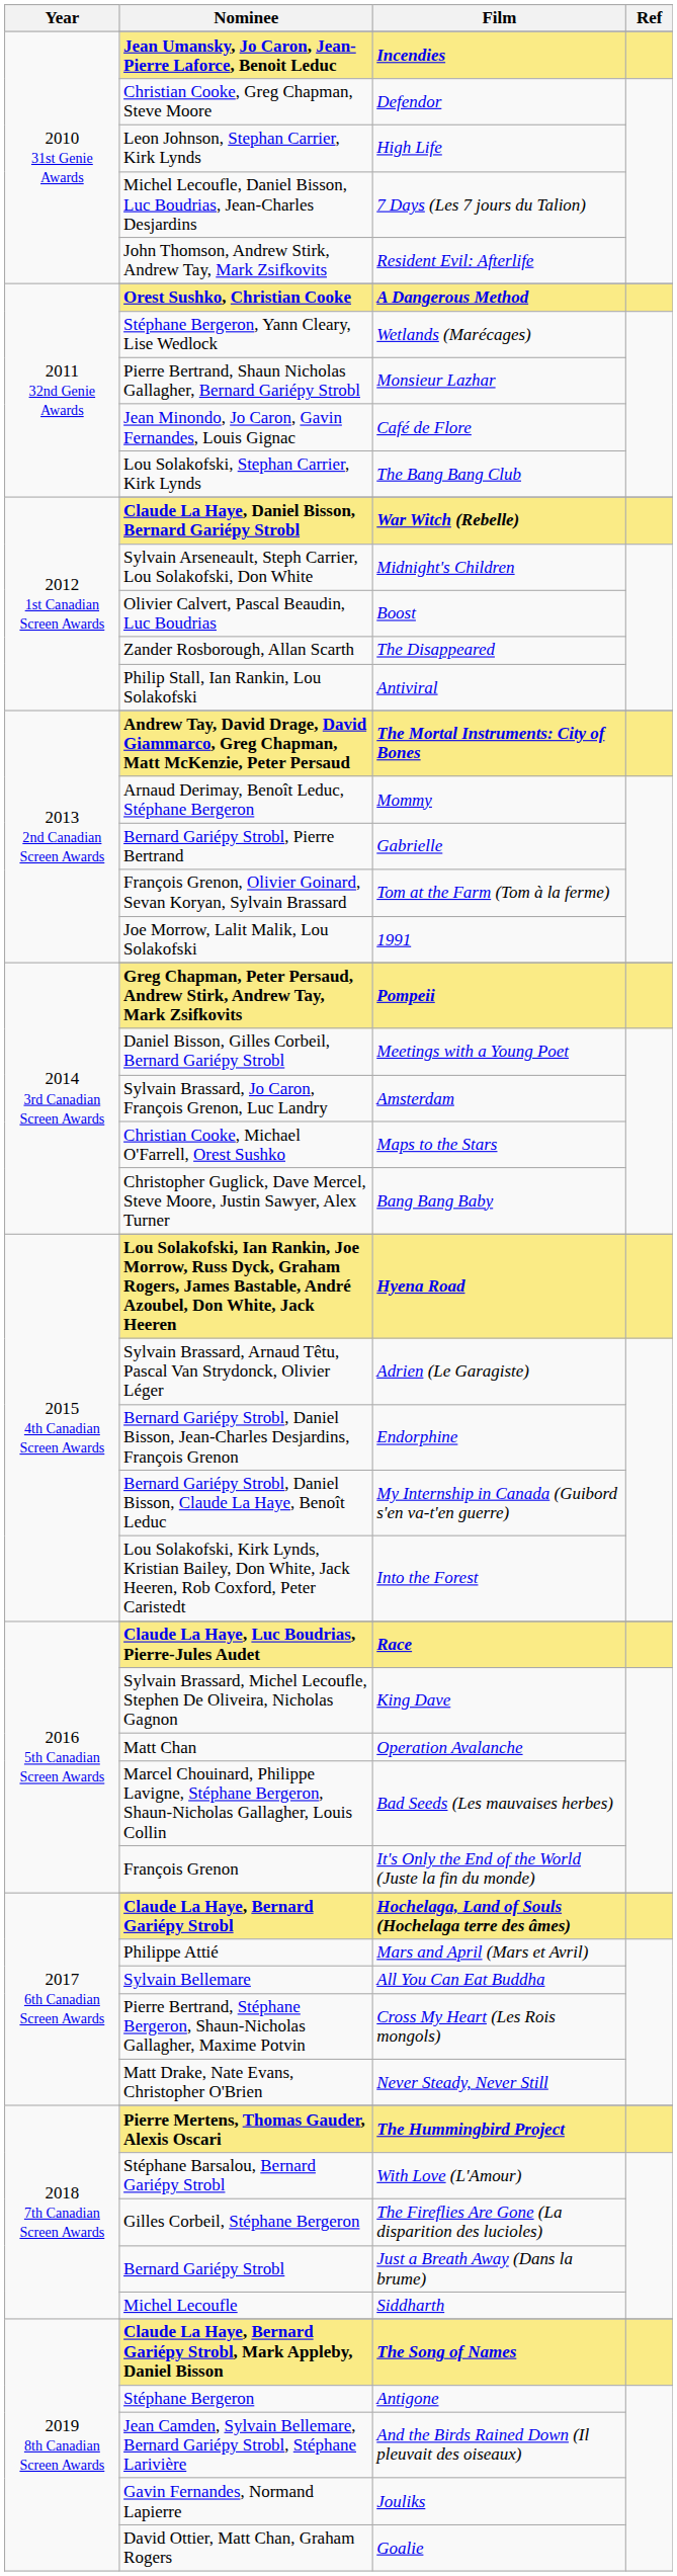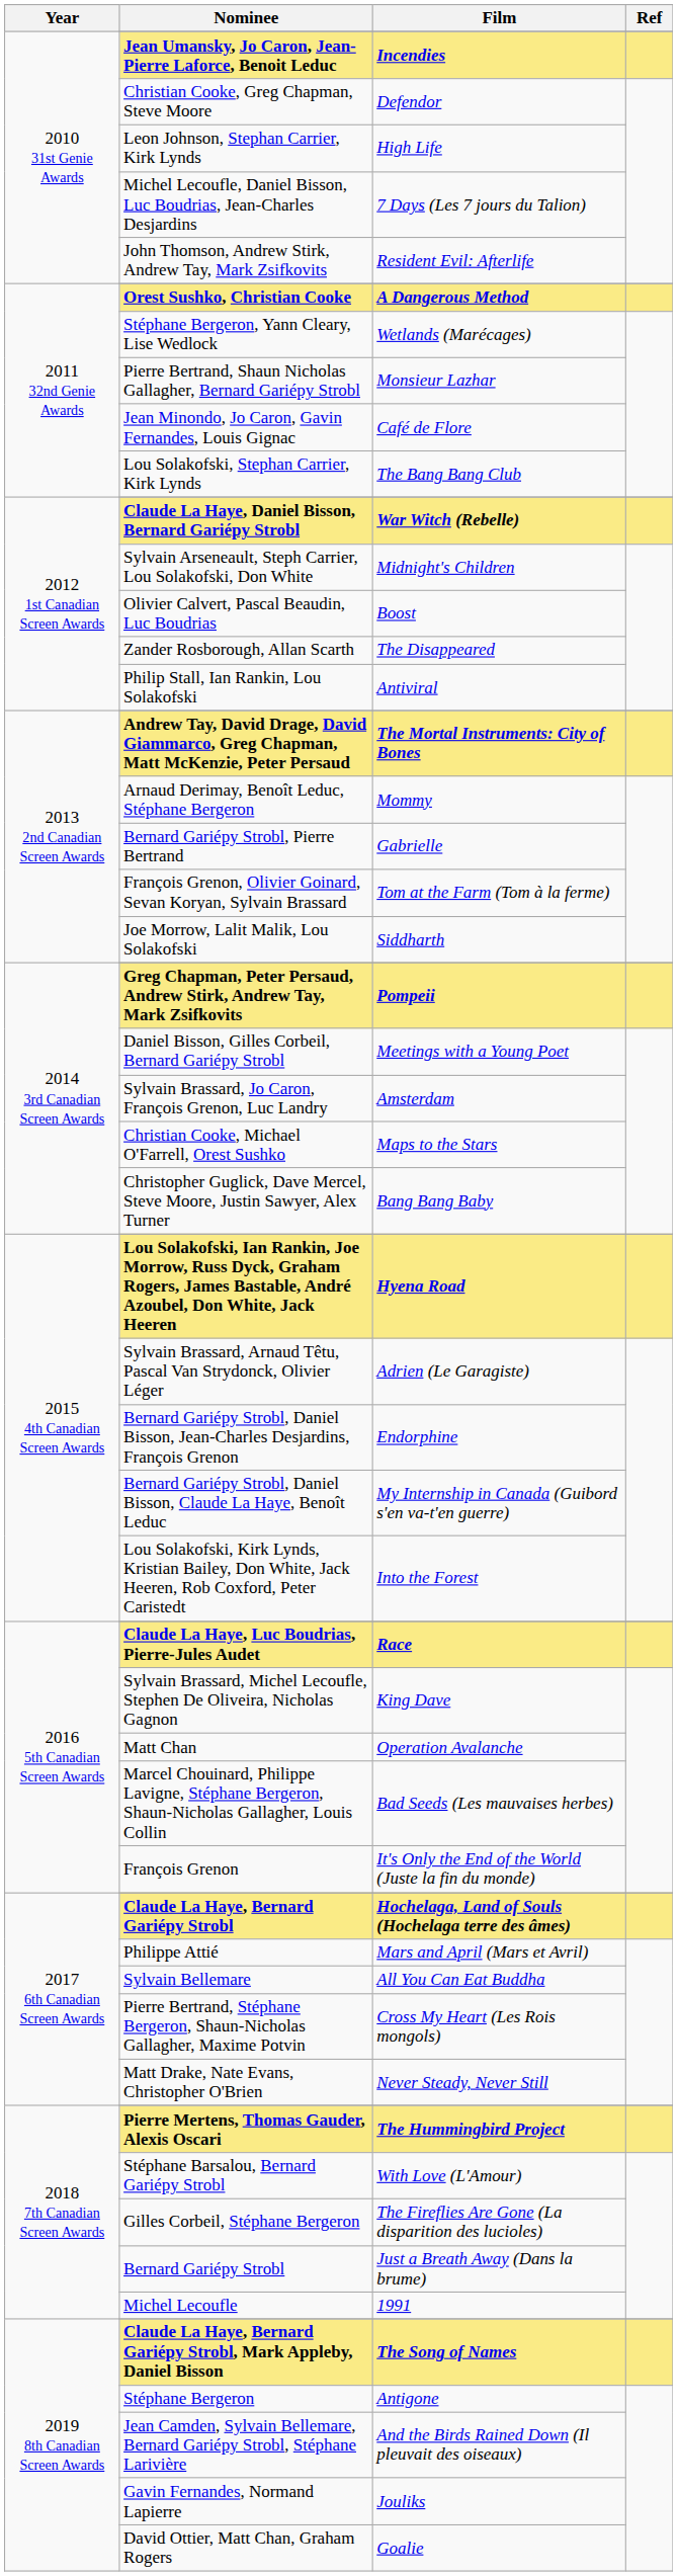Joe Morrow, Lalit Malik, Lou Solakofski | Film: 1991 -> Siddharth
Michel Lecoufle | Film: Siddharth -> 1991
